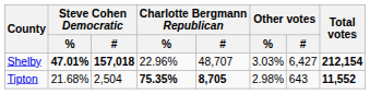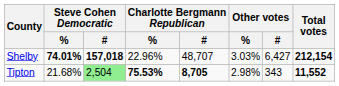Shelby | Steve Cohen Democratic / %: 47.01% -> 74.01%
Tipton | Steve Cohen Democratic / #: no background -> lightgreen background
Tipton | Charlotte Bergmann Republican / %: 75.35% -> 75.53%
Tipton | Other votes / #: 643 -> 343
